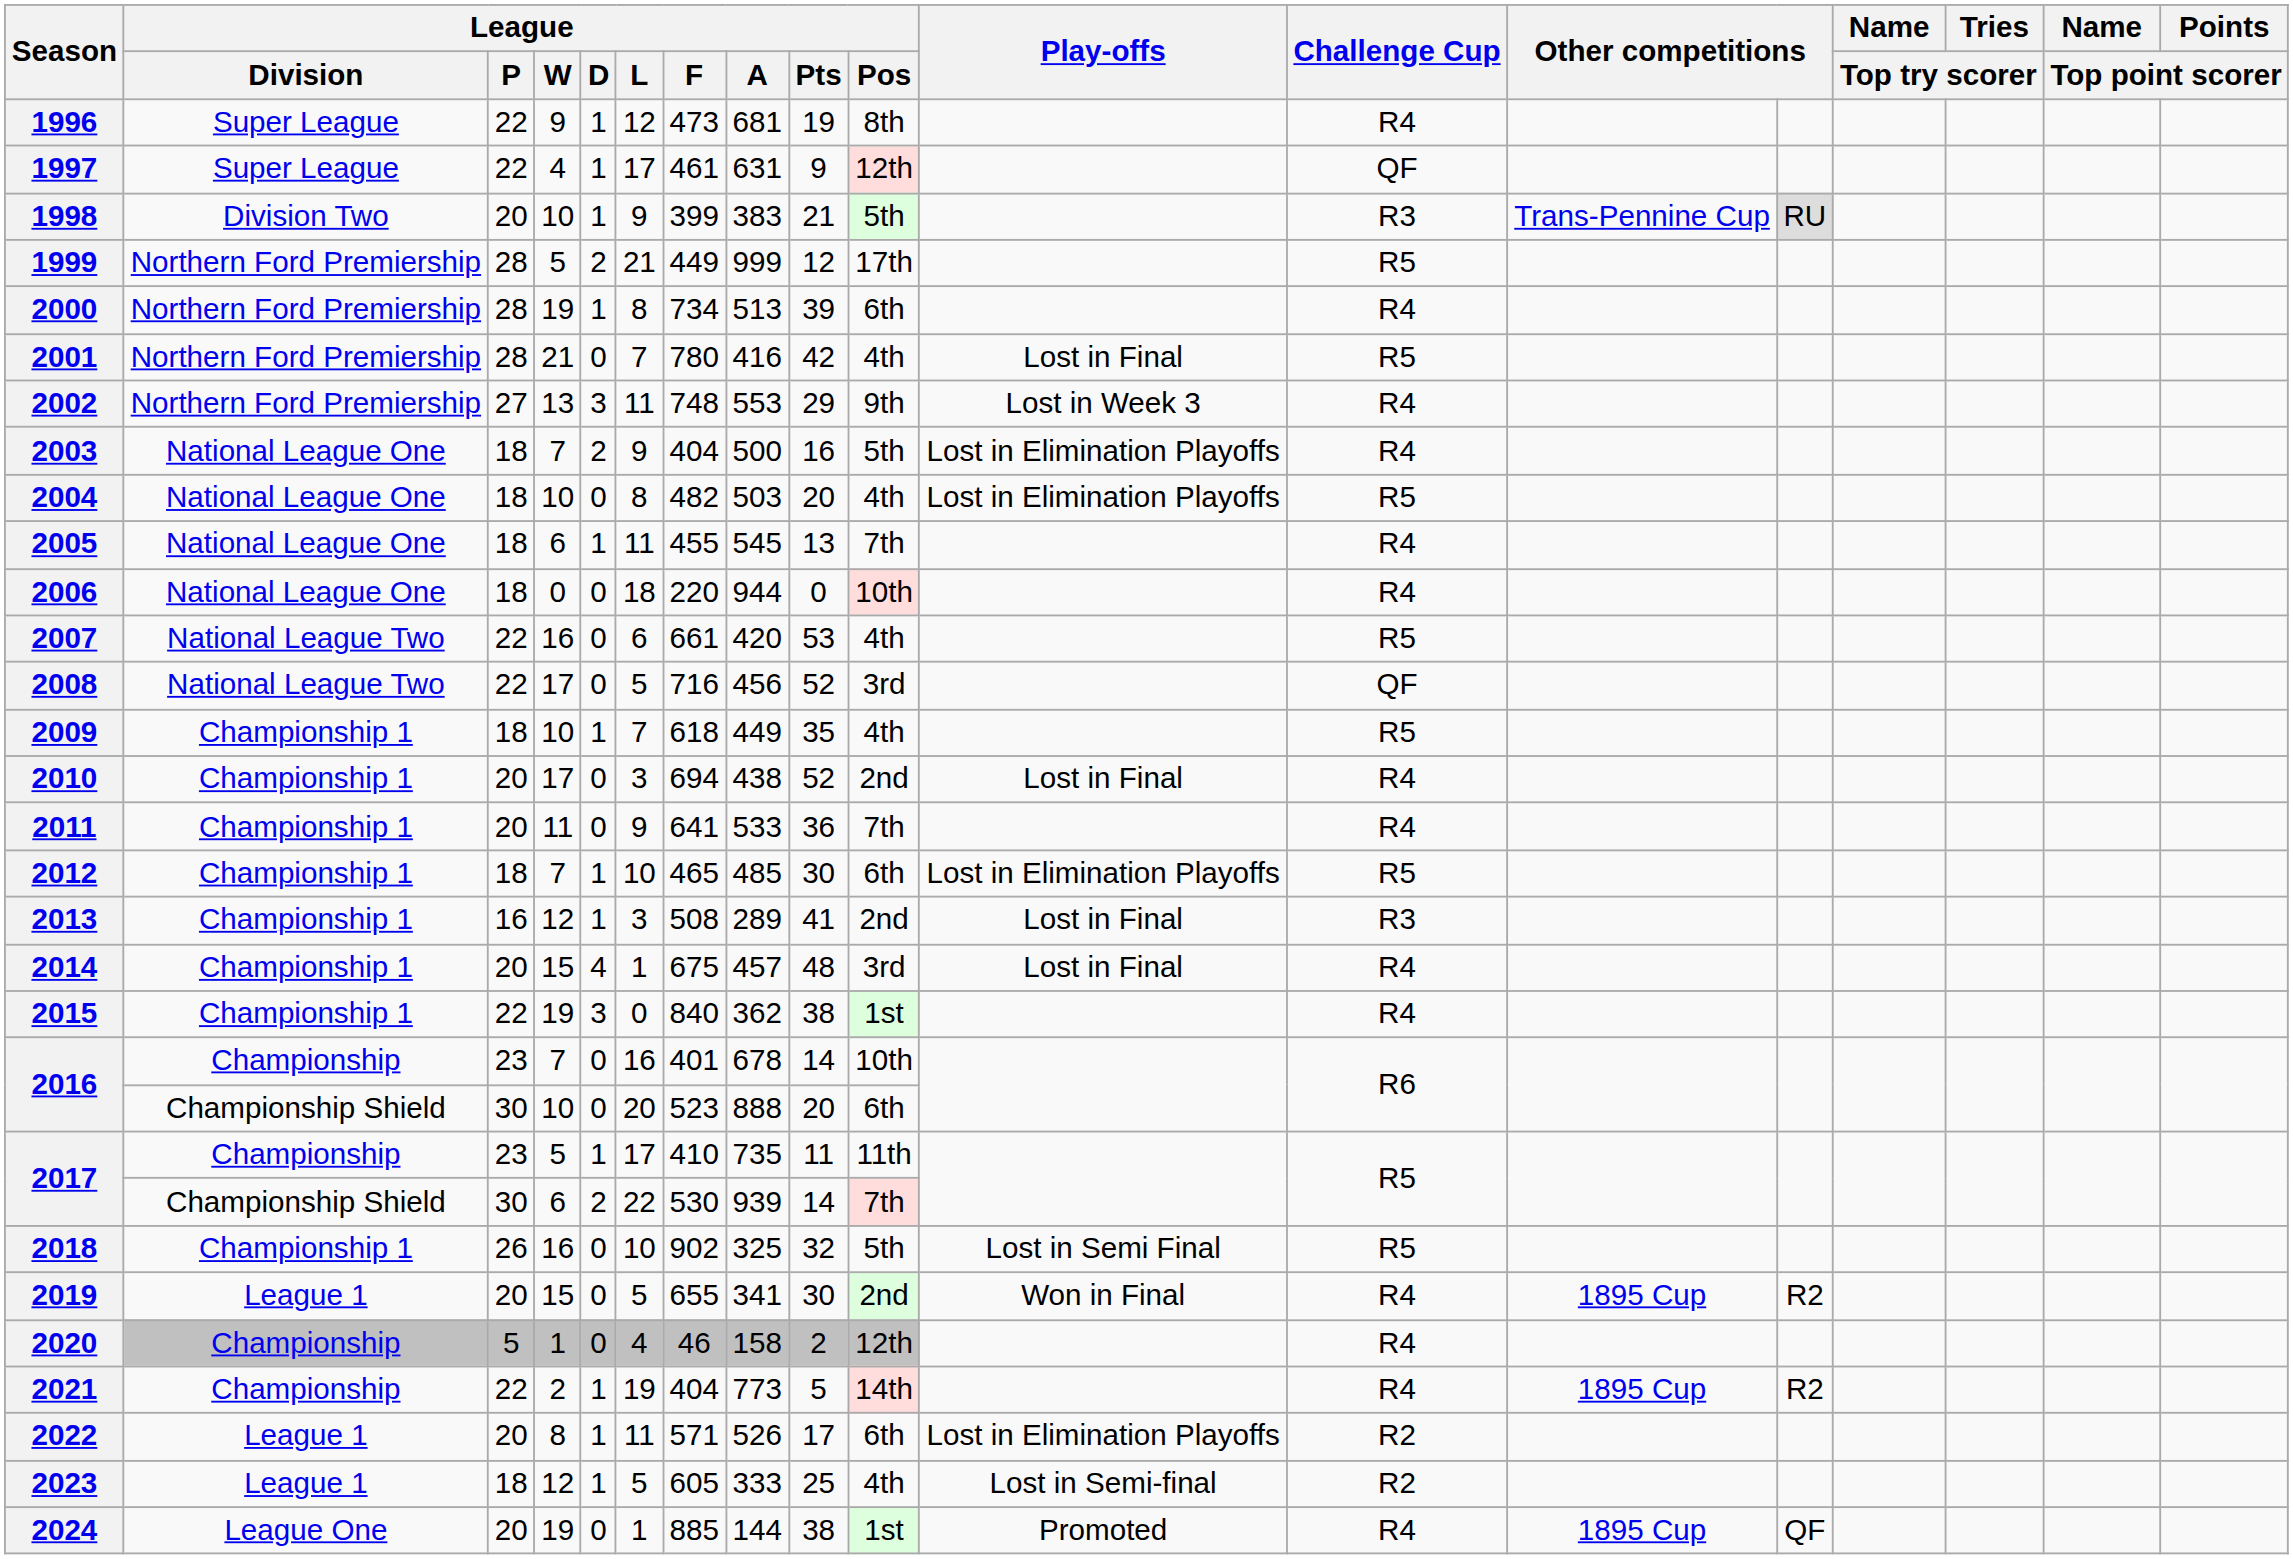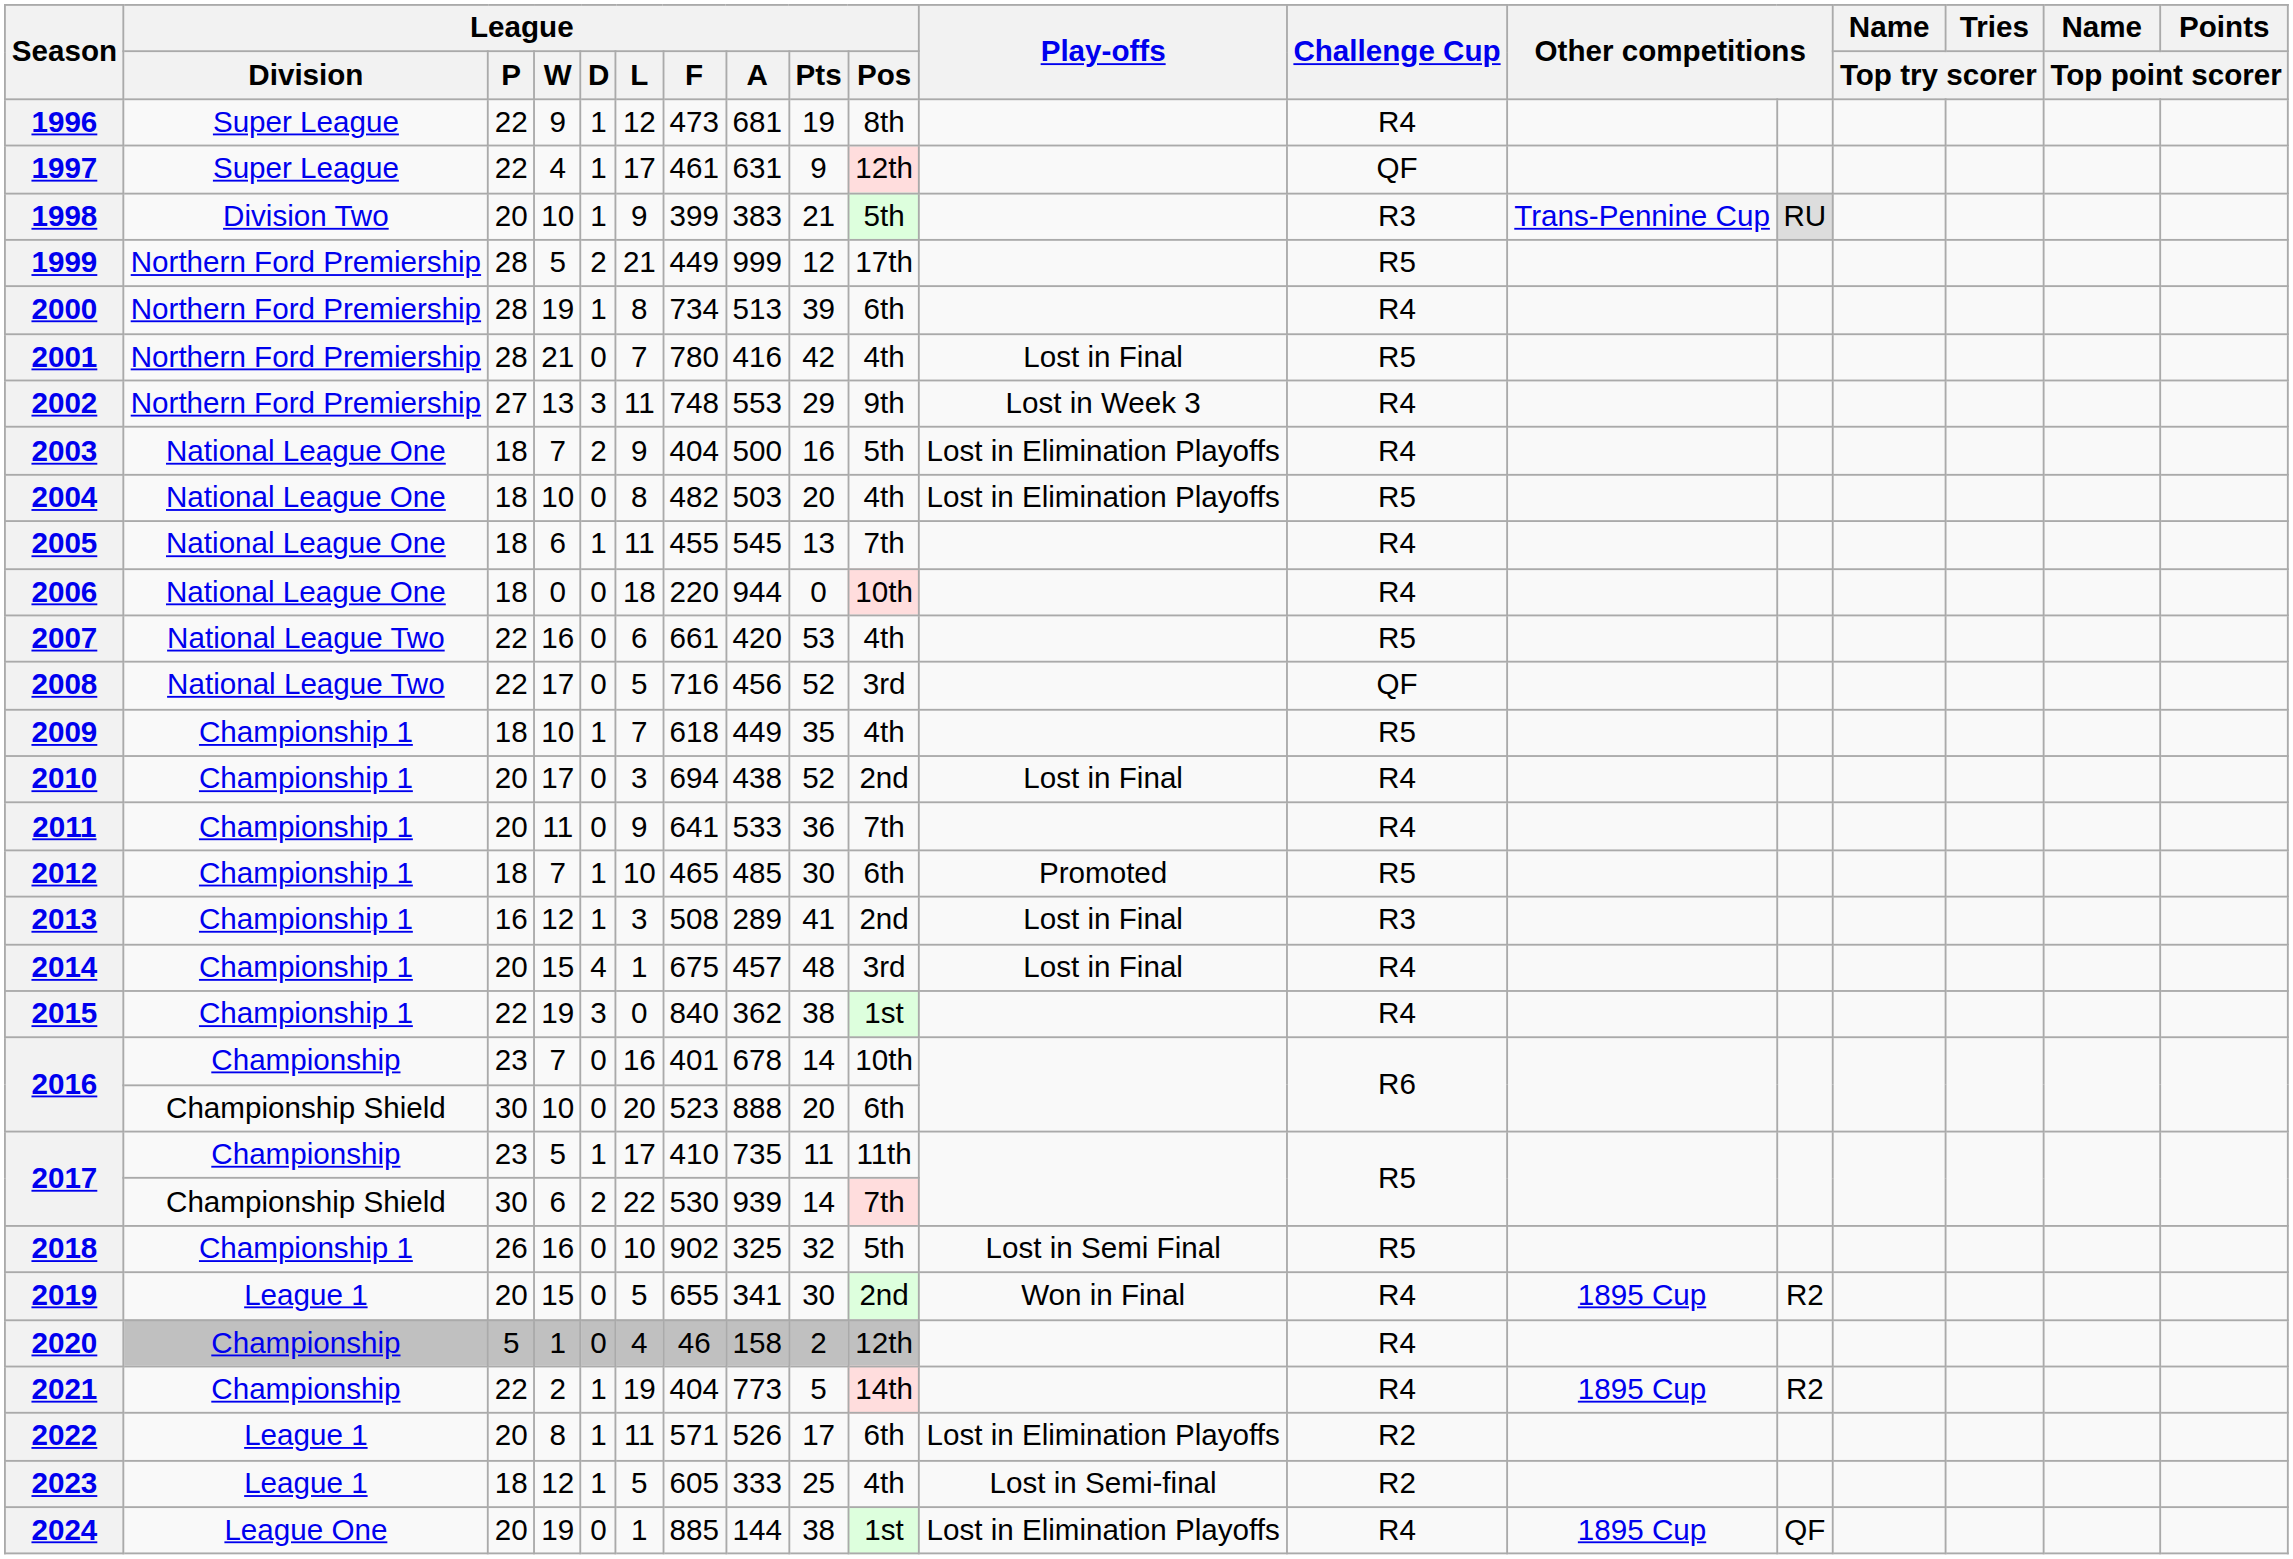2012 | Play-offs: Lost in Elimination Playoffs -> Promoted
2024 | Play-offs: Promoted -> Lost in Elimination Playoffs
